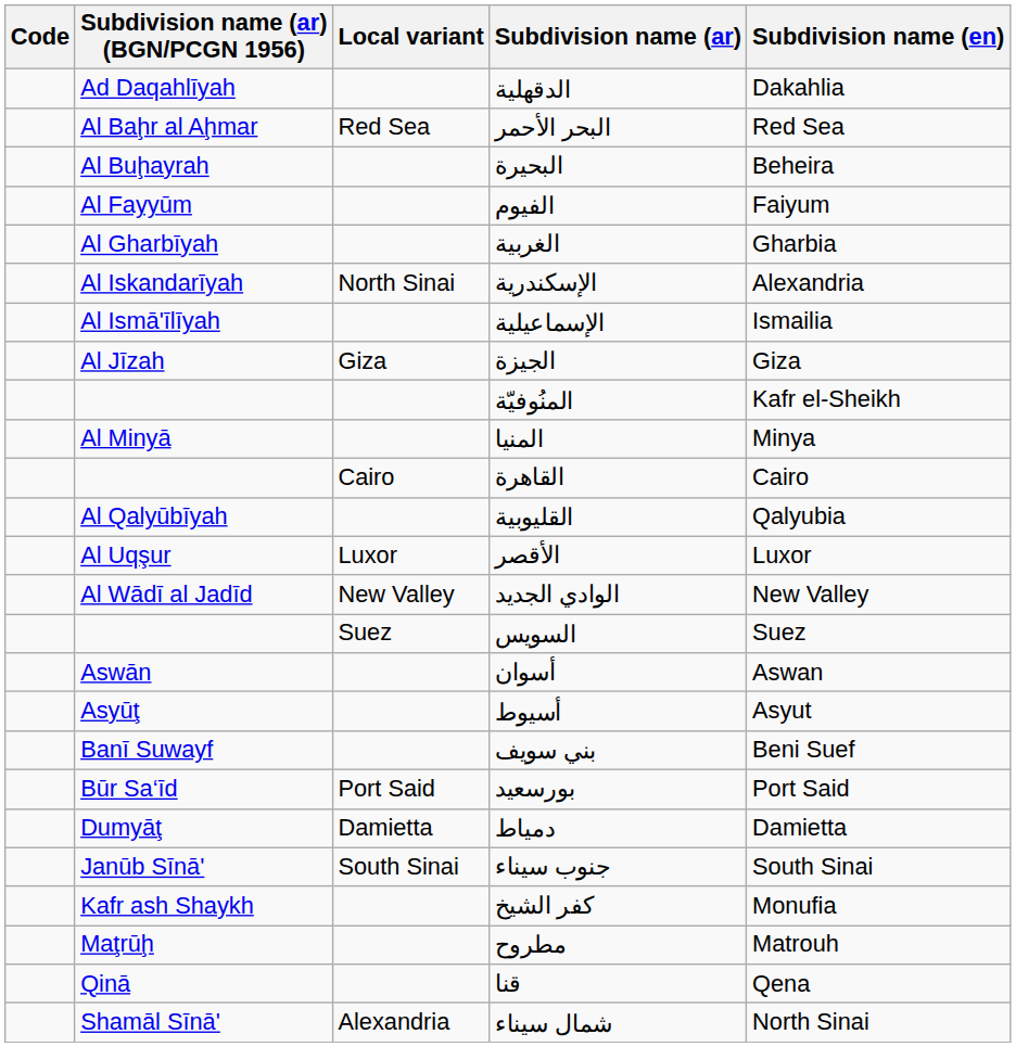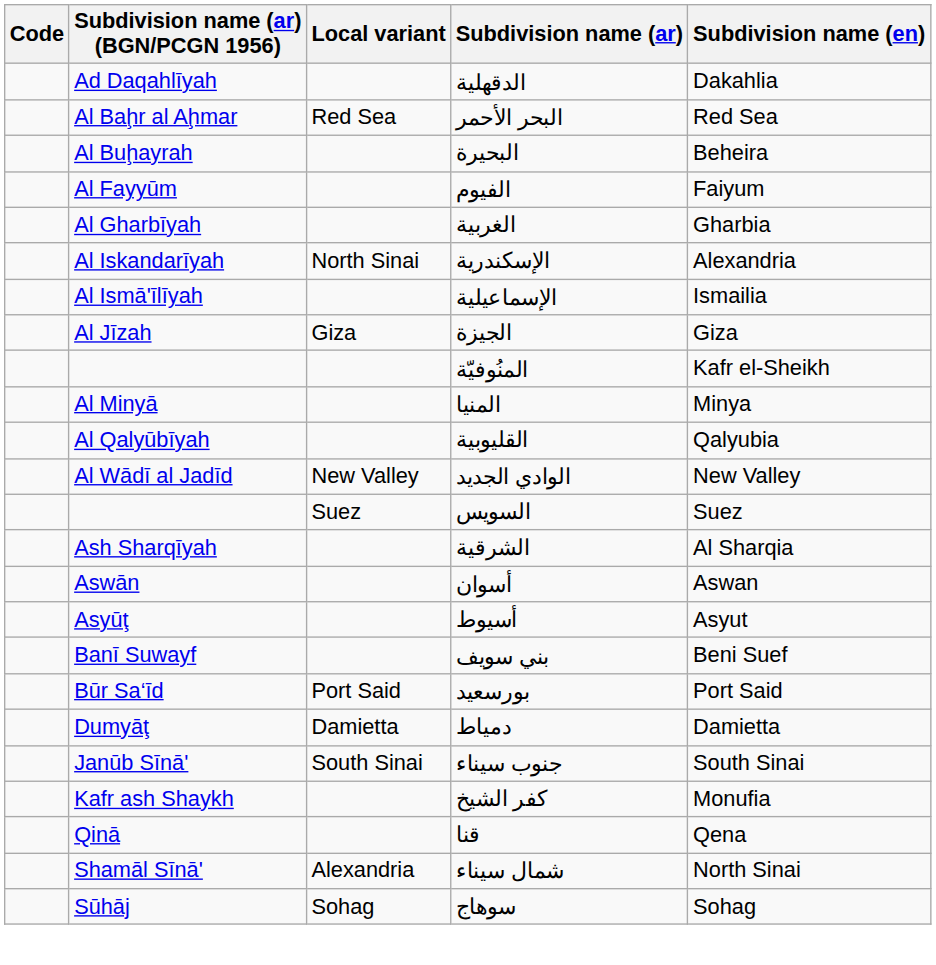- row: Cairo | القاهرة | Cairo
- row: Al Uqşur | Luxor | الأقصر | Luxor
+ row: Ash Sharqīyah | الشرقية | Al Sharqia
- row: Maţrūḩ | مطروح | Matrouh
+ row: Sūhāj | Sohag | سوهاج | Sohag
